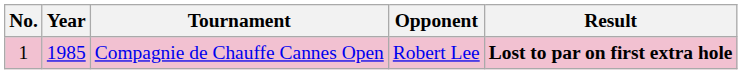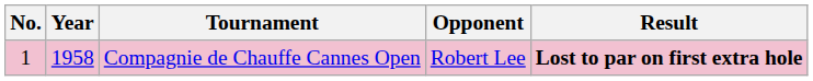Compagnie de Chauffe Cannes Open | Year: 1985 -> 1958
